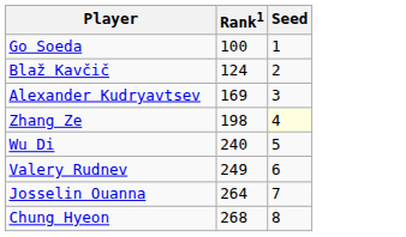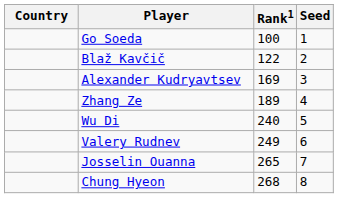+ column: Country
Blaž Kavčič | Rank1: 124 -> 122
Zhang Ze | Rank1: 198 -> 189
Zhang Ze | Seed: lightyellow background -> no background
Josselin Ouanna | Rank1: 264 -> 265
